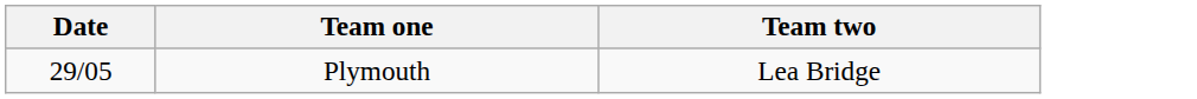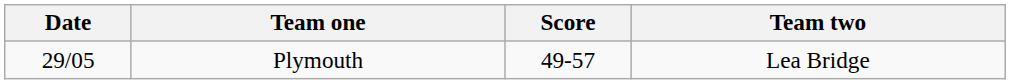+ column: Score | 49-57
